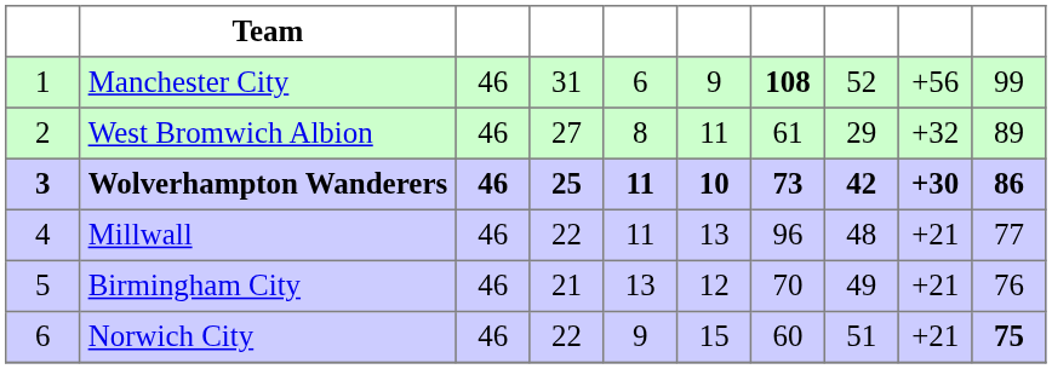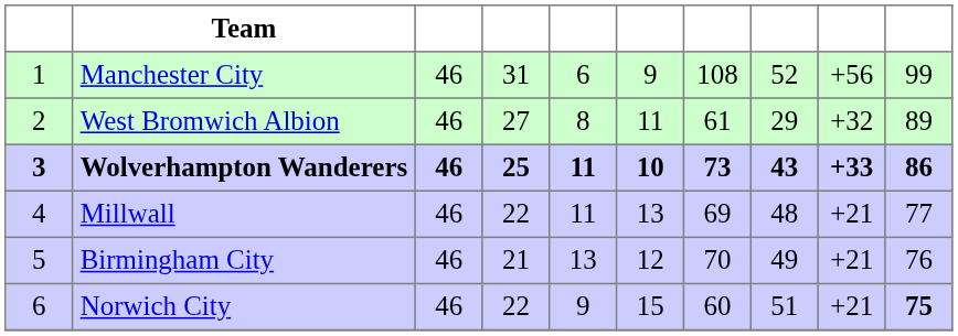Manchester City | column 7: bold -> normal
Wolverhampton Wanderers | column 8: 42 -> 43
Wolverhampton Wanderers | column 9: +30 -> +33
Millwall | column 7: 96 -> 69
